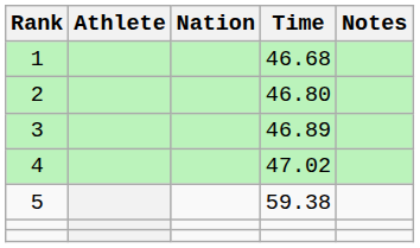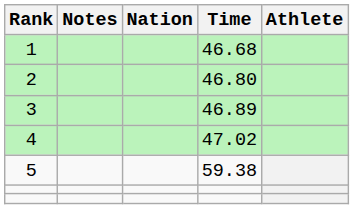columns swapped: Athlete <-> Notes
